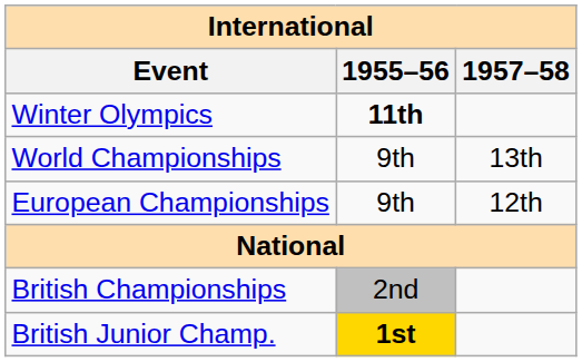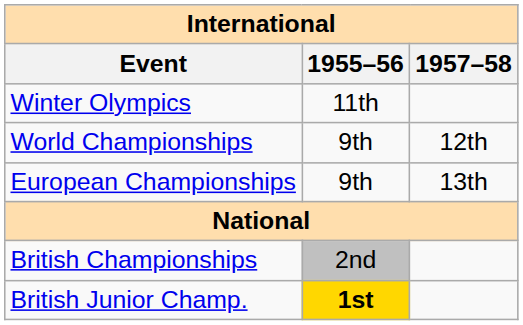Winter Olympics | 1955–56: bold -> normal
World Championships | 1957–58: 13th -> 12th
European Championships | 1957–58: 12th -> 13th
